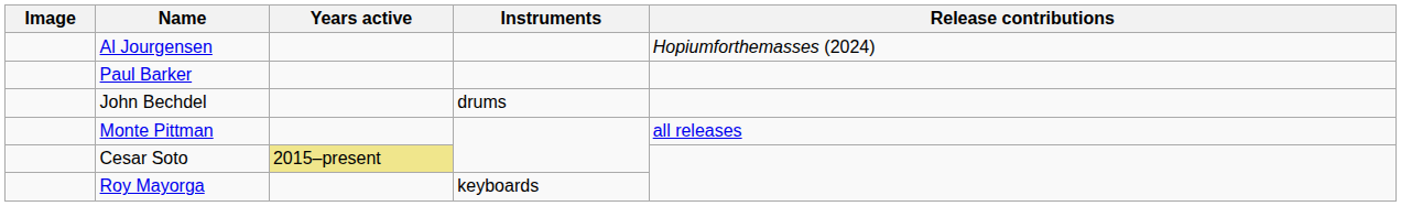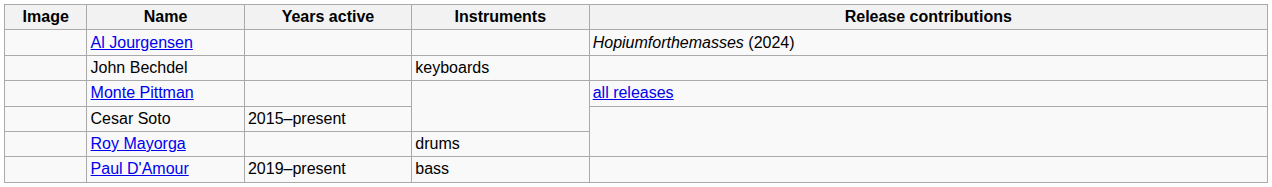- row: Paul Barker
John Bechdel | Instruments: drums -> keyboards
Cesar Soto | Years active: khaki background -> no background
Roy Mayorga | Instruments: keyboards -> drums
+ row: Paul D'Amour | 2019–present | bass
